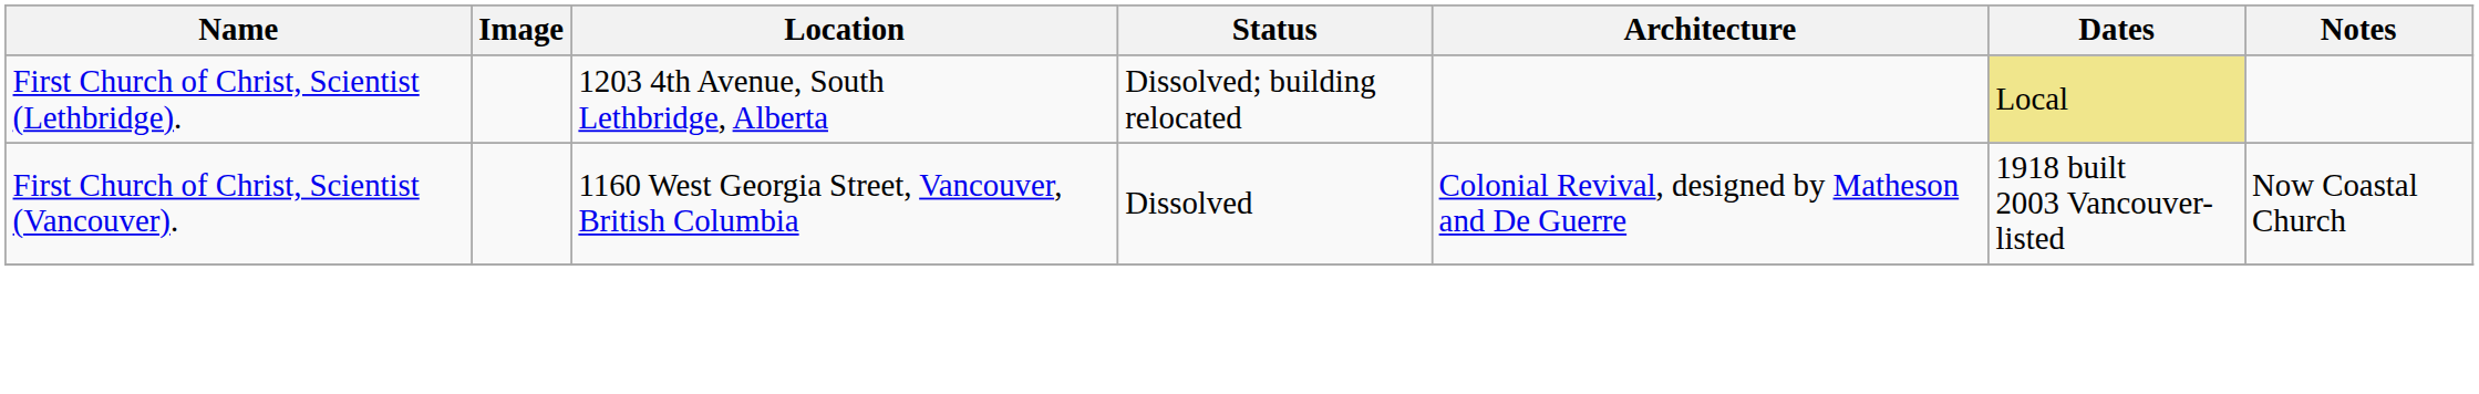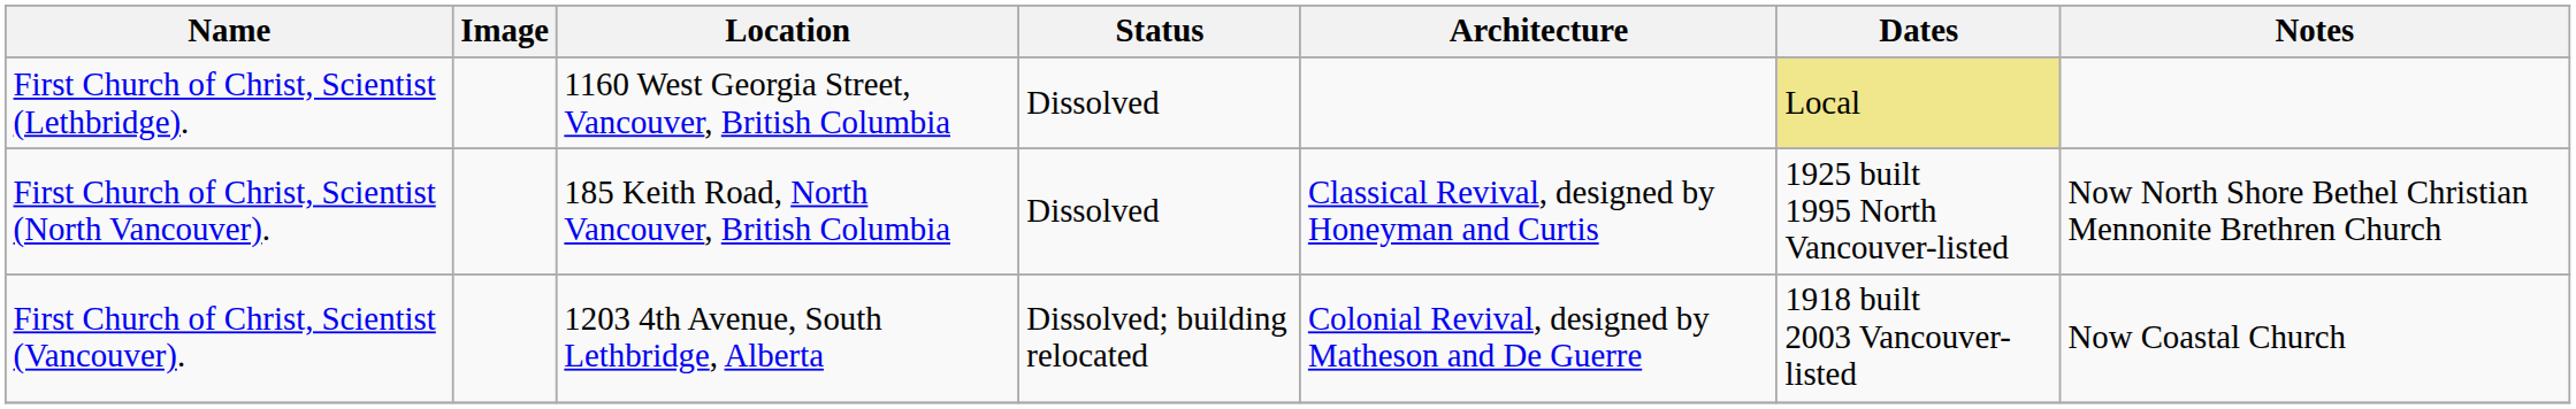First Church of Christ, Scientist (Lethbridge). | Location: 1203 4th Avenue, South Lethbridge, Alberta -> 1160 West Georgia Street, Vancouver, British Columbia
First Church of Christ, Scientist (Lethbridge). | Status: Dissolved; building relocated -> Dissolved
+ row: First Church of Christ, Scientist (North Vancouver). | 185 Keith Road, North Vancouver, British Columbia | Dissolved | Classical Revival, designed by Honeyman and Curtis | 1925 built 1995 North Vancouver-listed | Now North Shore Bethel Christian Mennonite Brethren Church
First Church of Christ, Scientist (Vancouver). | Location: 1160 West Georgia Street, Vancouver, British Columbia -> 1203 4th Avenue, South Lethbridge, Alberta
First Church of Christ, Scientist (Vancouver). | Status: Dissolved -> Dissolved; building relocated
